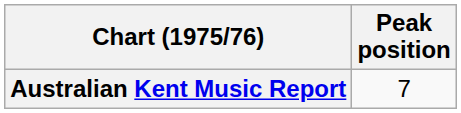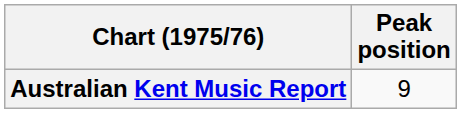Australian Kent Music Report | Peak position: 7 -> 9
